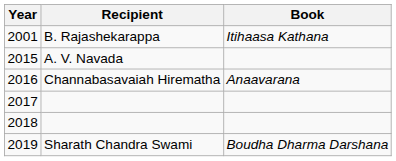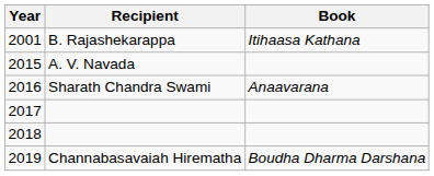2016 | Recipient: Channabasavaiah Hirematha -> Sharath Chandra Swami
2019 | Recipient: Sharath Chandra Swami -> Channabasavaiah Hirematha
